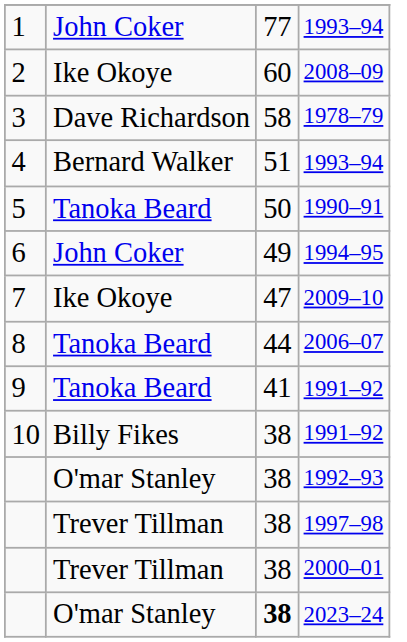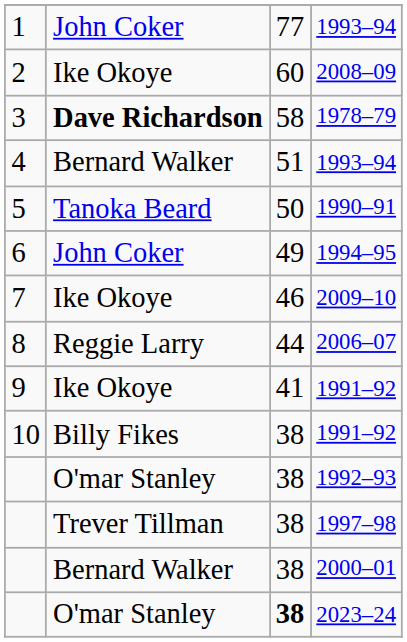1978–79 | column 2: normal -> bold
2009–10 | column 3: 47 -> 46
2006–07 | column 2: Tanoka Beard -> Reggie Larry
9 / 1991–92 | column 2: Tanoka Beard -> Ike Okoye
2000–01 | column 2: Trever Tillman -> Bernard Walker
